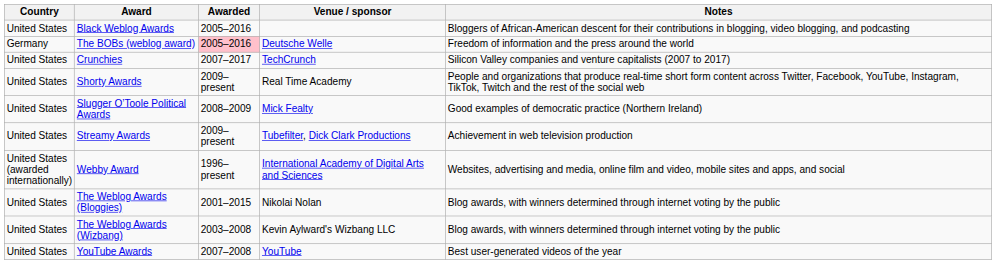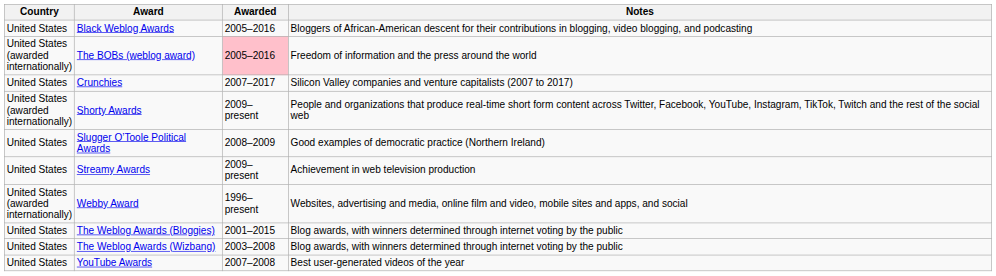- column: Venue / sponsor | Deutsche Welle | TechCrunch | Real Time Academy | Mick Fealty | Tubefilter, Dick Clark Productions | International Academy of Digital Arts and Sciences | Nikolai Nolan | Kevin Aylward's Wizbang LLC | YouTube
The BOBs (weblog award) | Country: Germany -> United States (awarded internationally)
Shorty Awards | Country: United States -> United States (awarded internationally)
